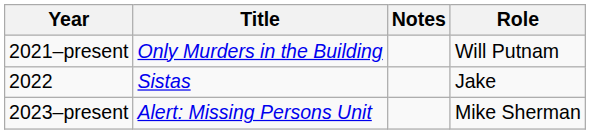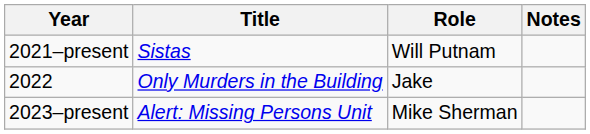columns swapped: Role <-> Notes
2021–present | Title: Only Murders in the Building -> Sistas
2022 | Title: Sistas -> Only Murders in the Building
